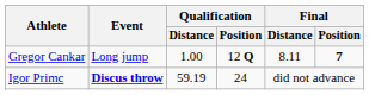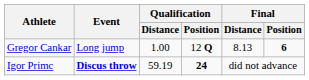Gregor Cankar | Final / Distance: 8.11 -> 8.13
Gregor Cankar | Final / Position: 7 -> 6
Igor Primc | Qualification / Position: normal -> bold
